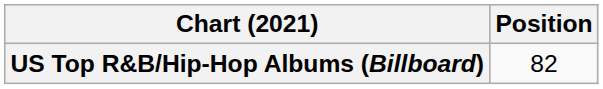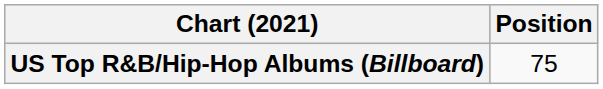US Top R&B/Hip-Hop Albums (Billboard) | Position: 82 -> 75
